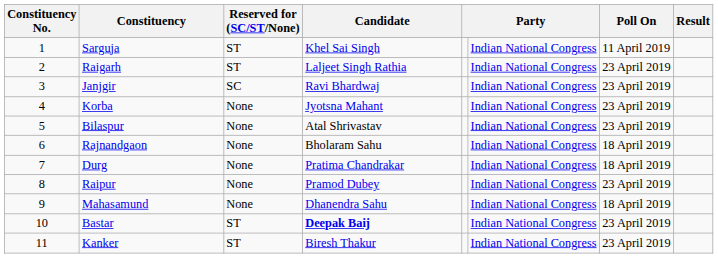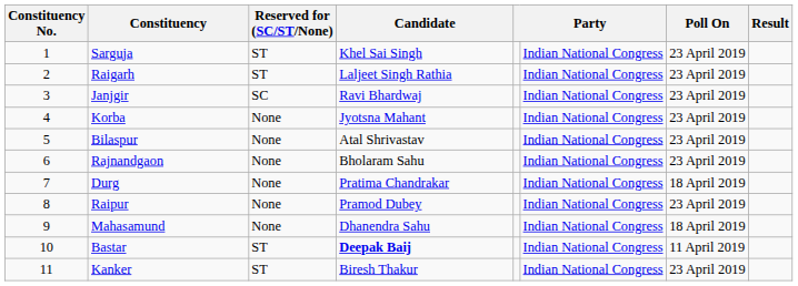Sarguja | Poll On: 11 April 2019 -> 23 April 2019
Rajnandgaon | Poll On: 18 April 2019 -> 23 April 2019
Bastar | Poll On: 23 April 2019 -> 11 April 2019
